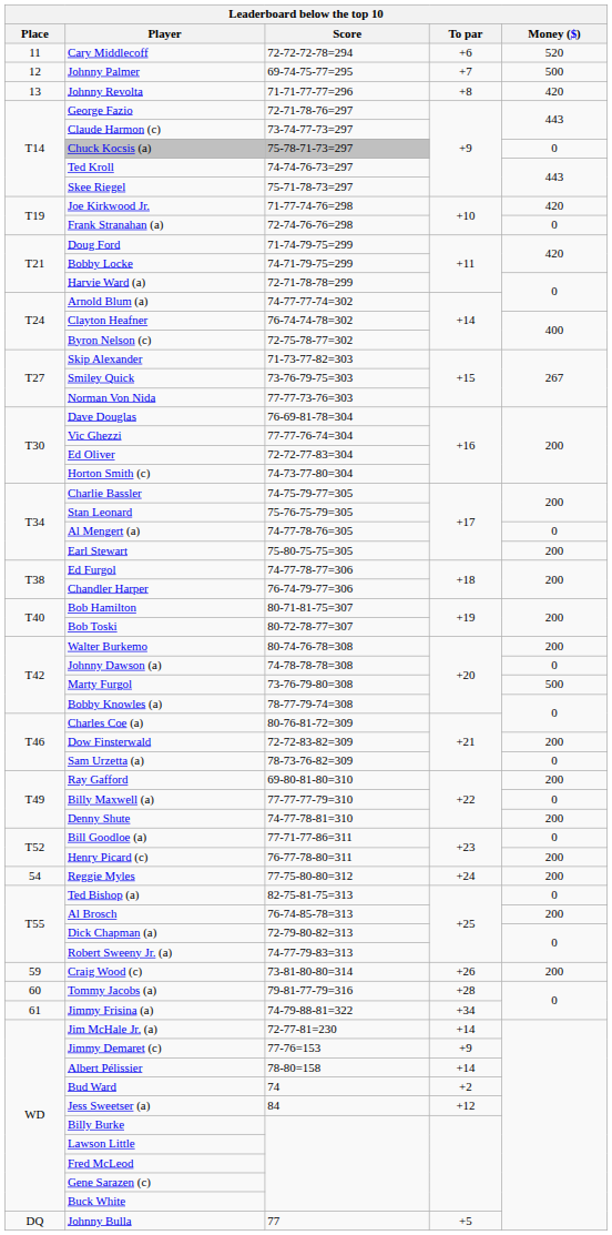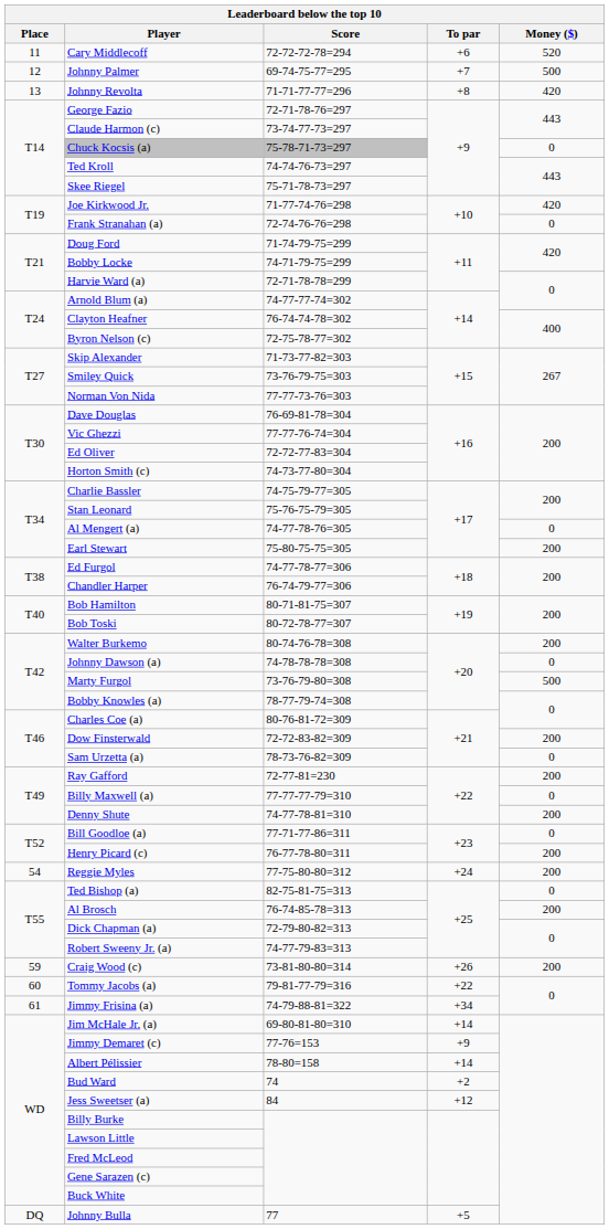Ray Gafford | Score: 69-80-81-80=310 -> 72-77-81=230
Tommy Jacobs (a) | To par: +28 -> +22
Jim McHale Jr. (a) | Score: 72-77-81=230 -> 69-80-81-80=310
